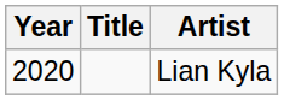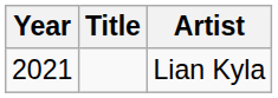Lian Kyla | Year: 2020 -> 2021
